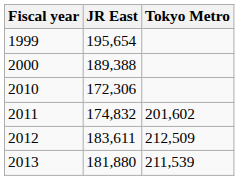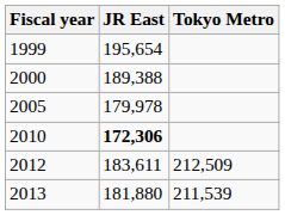+ row: 2005 | 179,978
2010 | JR East: normal -> bold
- row: 2011 | 174,832 | 201,602
